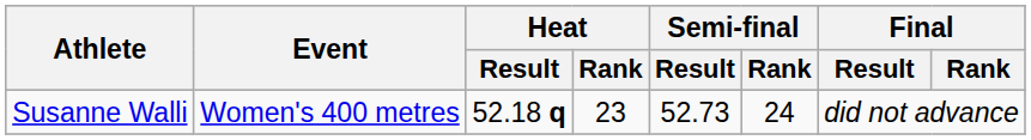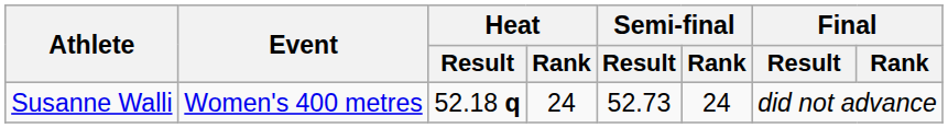Susanne Walli | Heat / Rank: 23 -> 24
